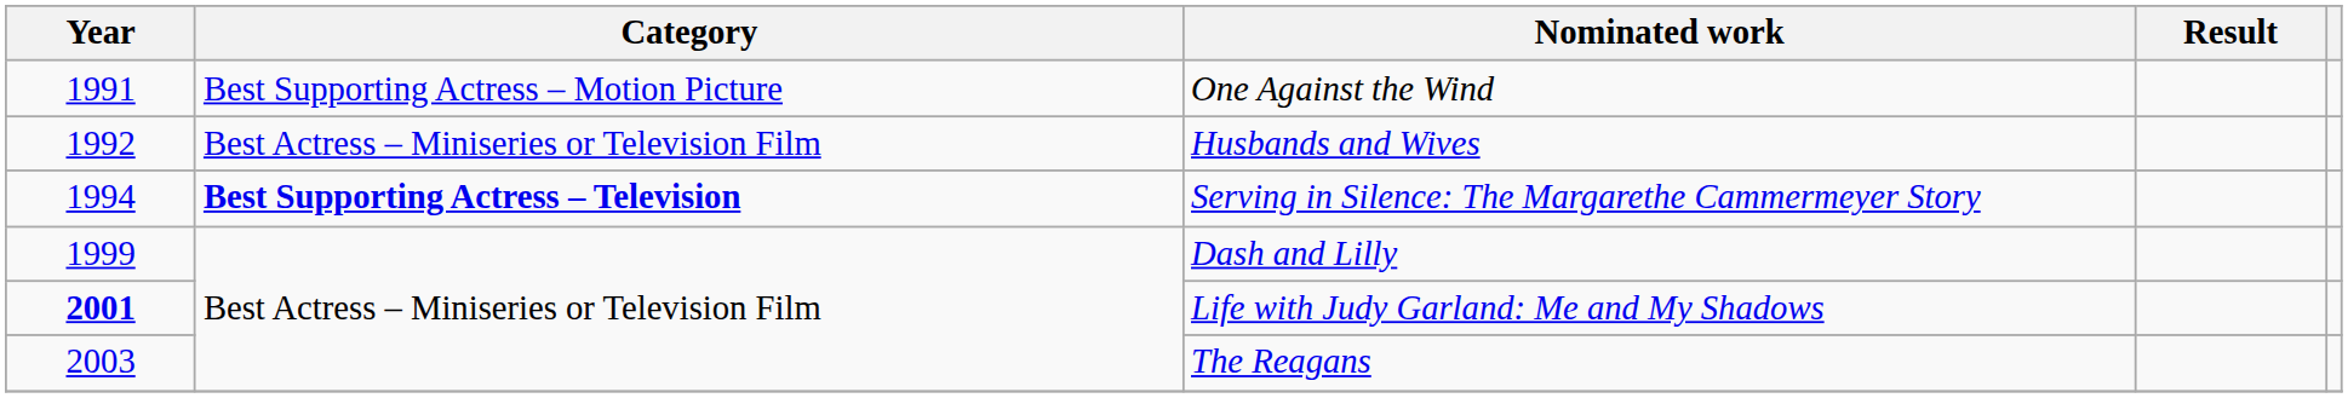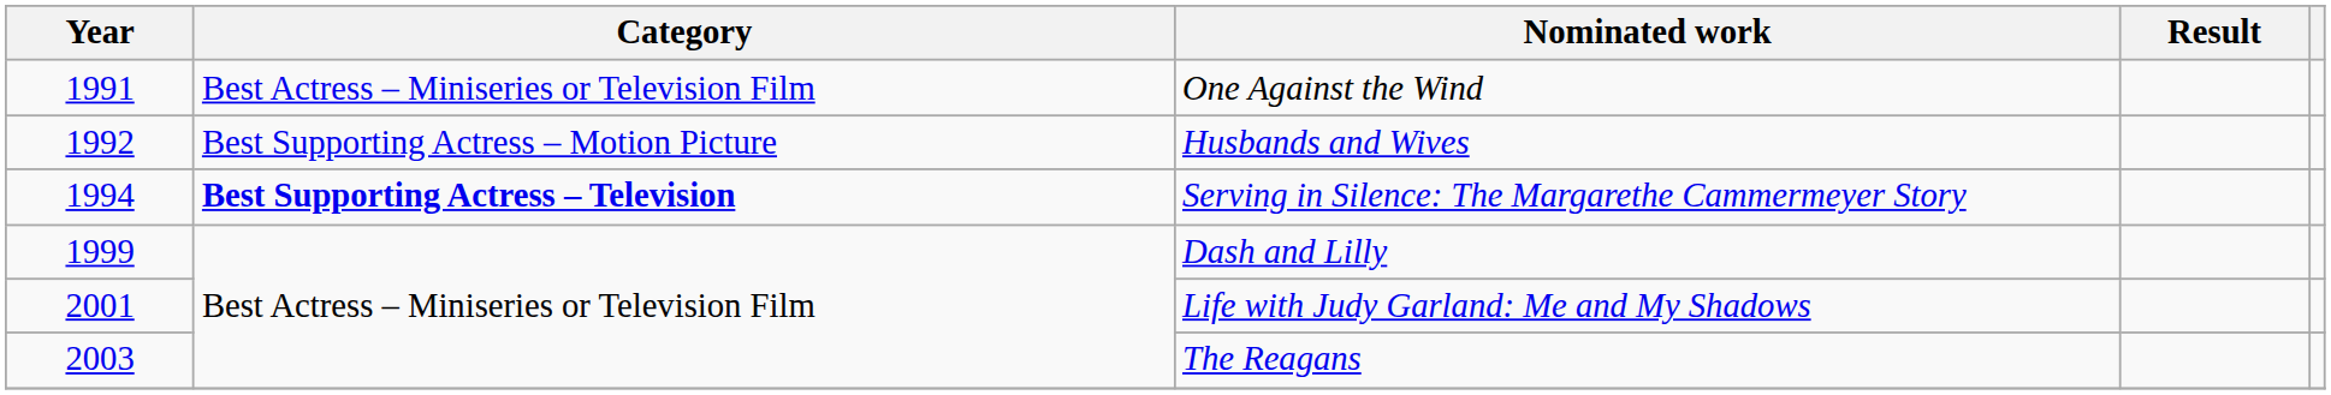One Against the Wind | Category: Best Supporting Actress – Motion Picture -> Best Actress – Miniseries or Television Film
Husbands and Wives | Category: Best Actress – Miniseries or Television Film -> Best Supporting Actress – Motion Picture
Life with Judy Garland: Me and My Shadows | Year: bold -> normal
